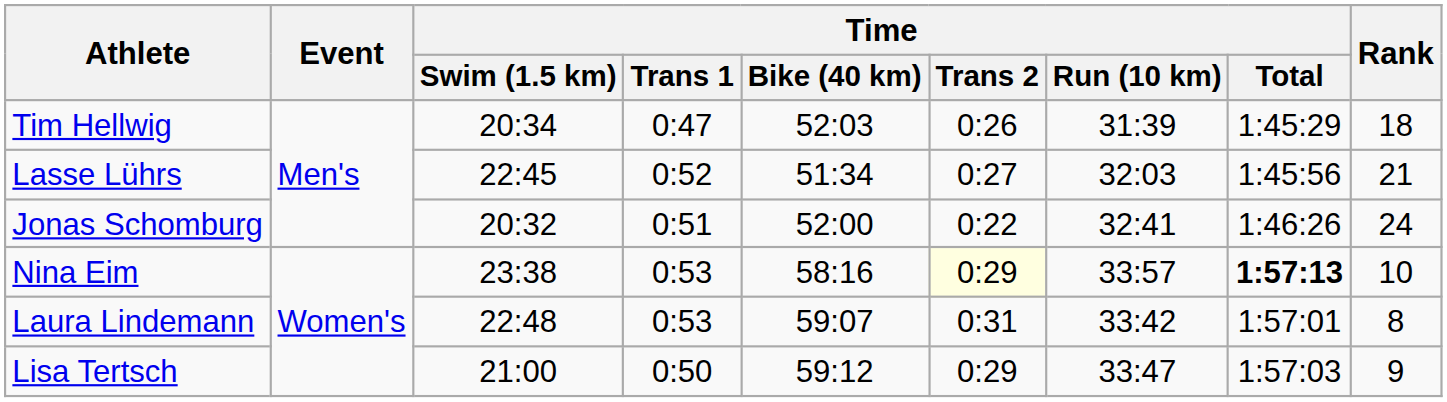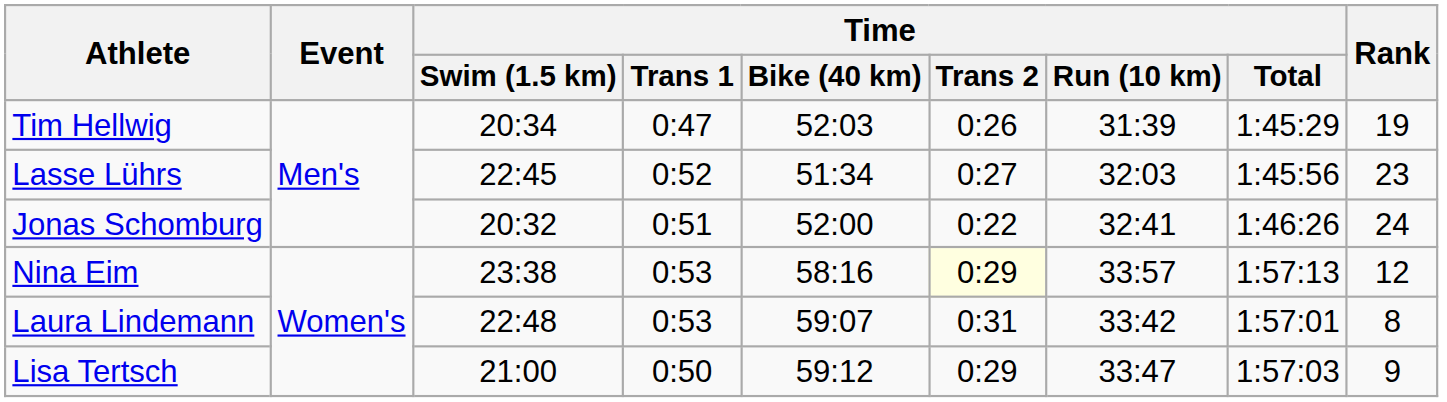Tim Hellwig | Rank: 18 -> 19
Lasse Lührs | Rank: 21 -> 23
Nina Eim | Time / Total: bold -> normal
Nina Eim | Rank: 10 -> 12
